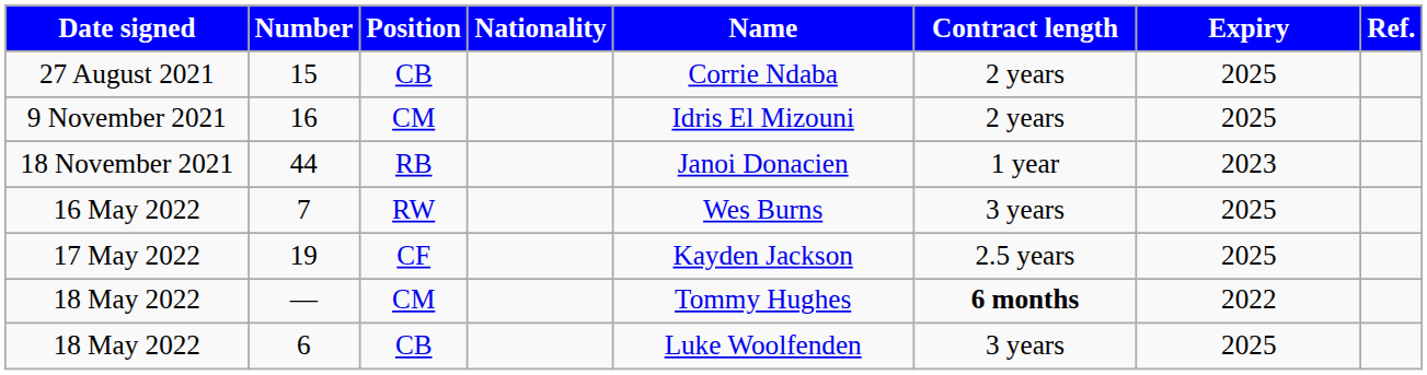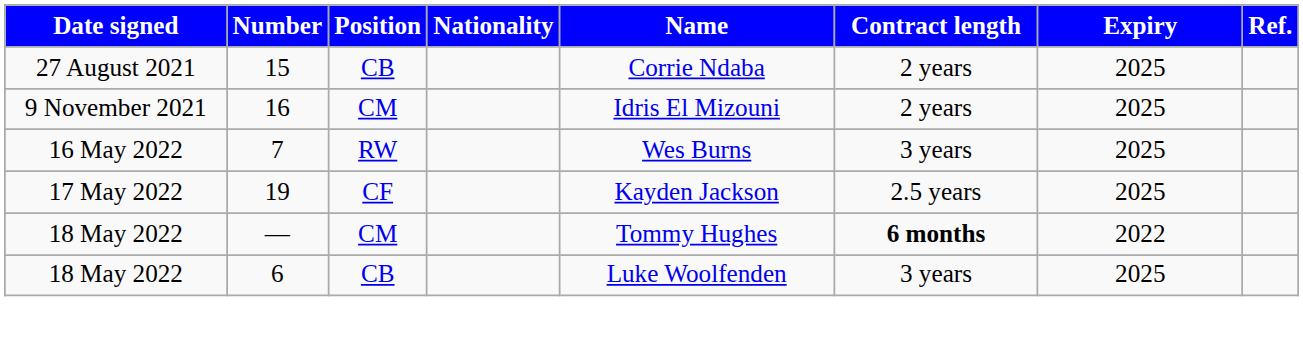- row: 18 November 2021 | 44 | RB | Janoi Donacien | 1 year | 2023
